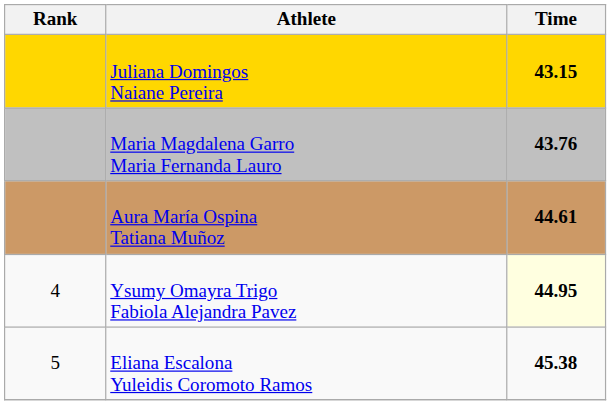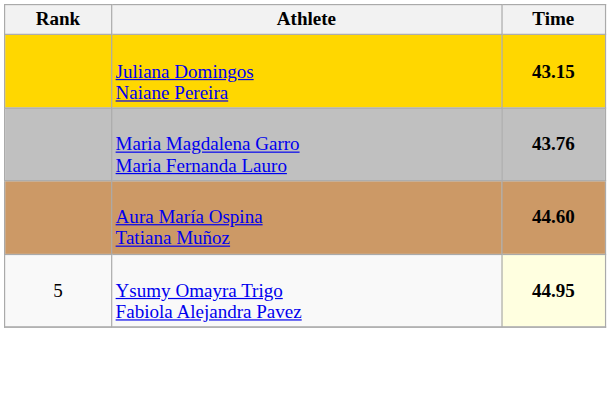Aura María Ospina Tatiana Muñoz | Time: 44.61 -> 44.60
Ysumy Omayra Trigo Fabiola Alejandra Pavez | Rank: 4 -> 5
- row: 5 | Eliana Escalona Yuleidis Coromoto Ramos | 45.38
